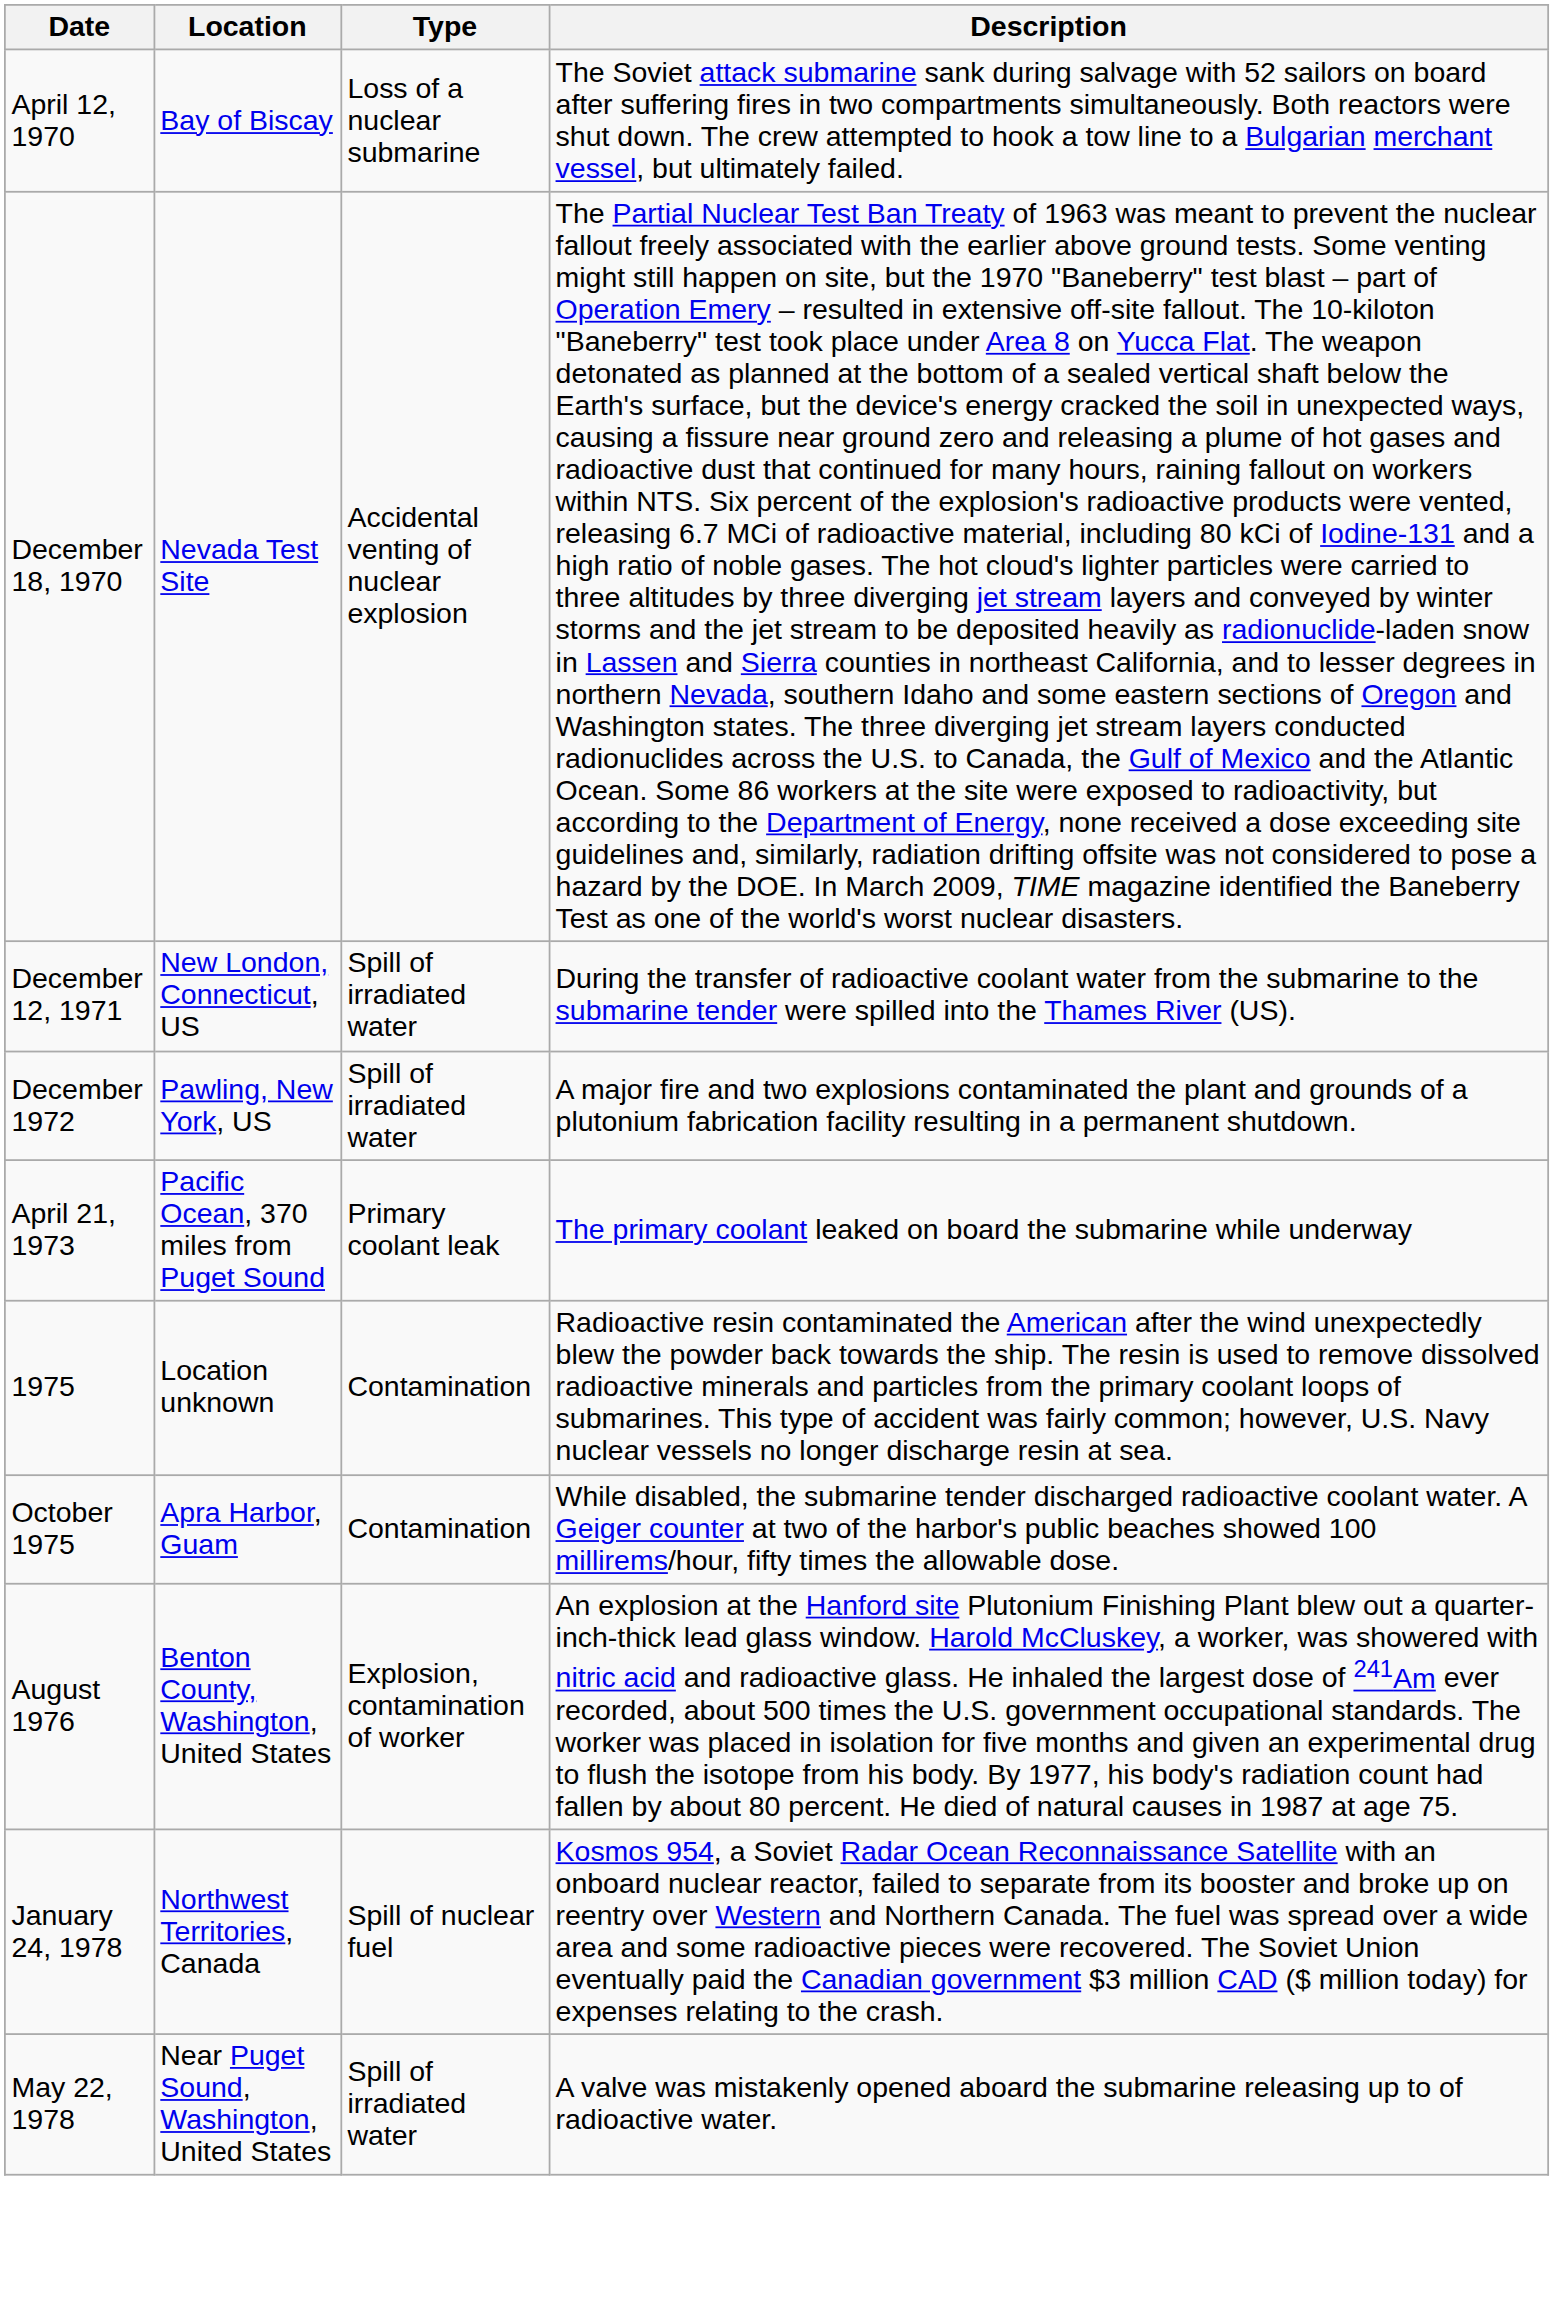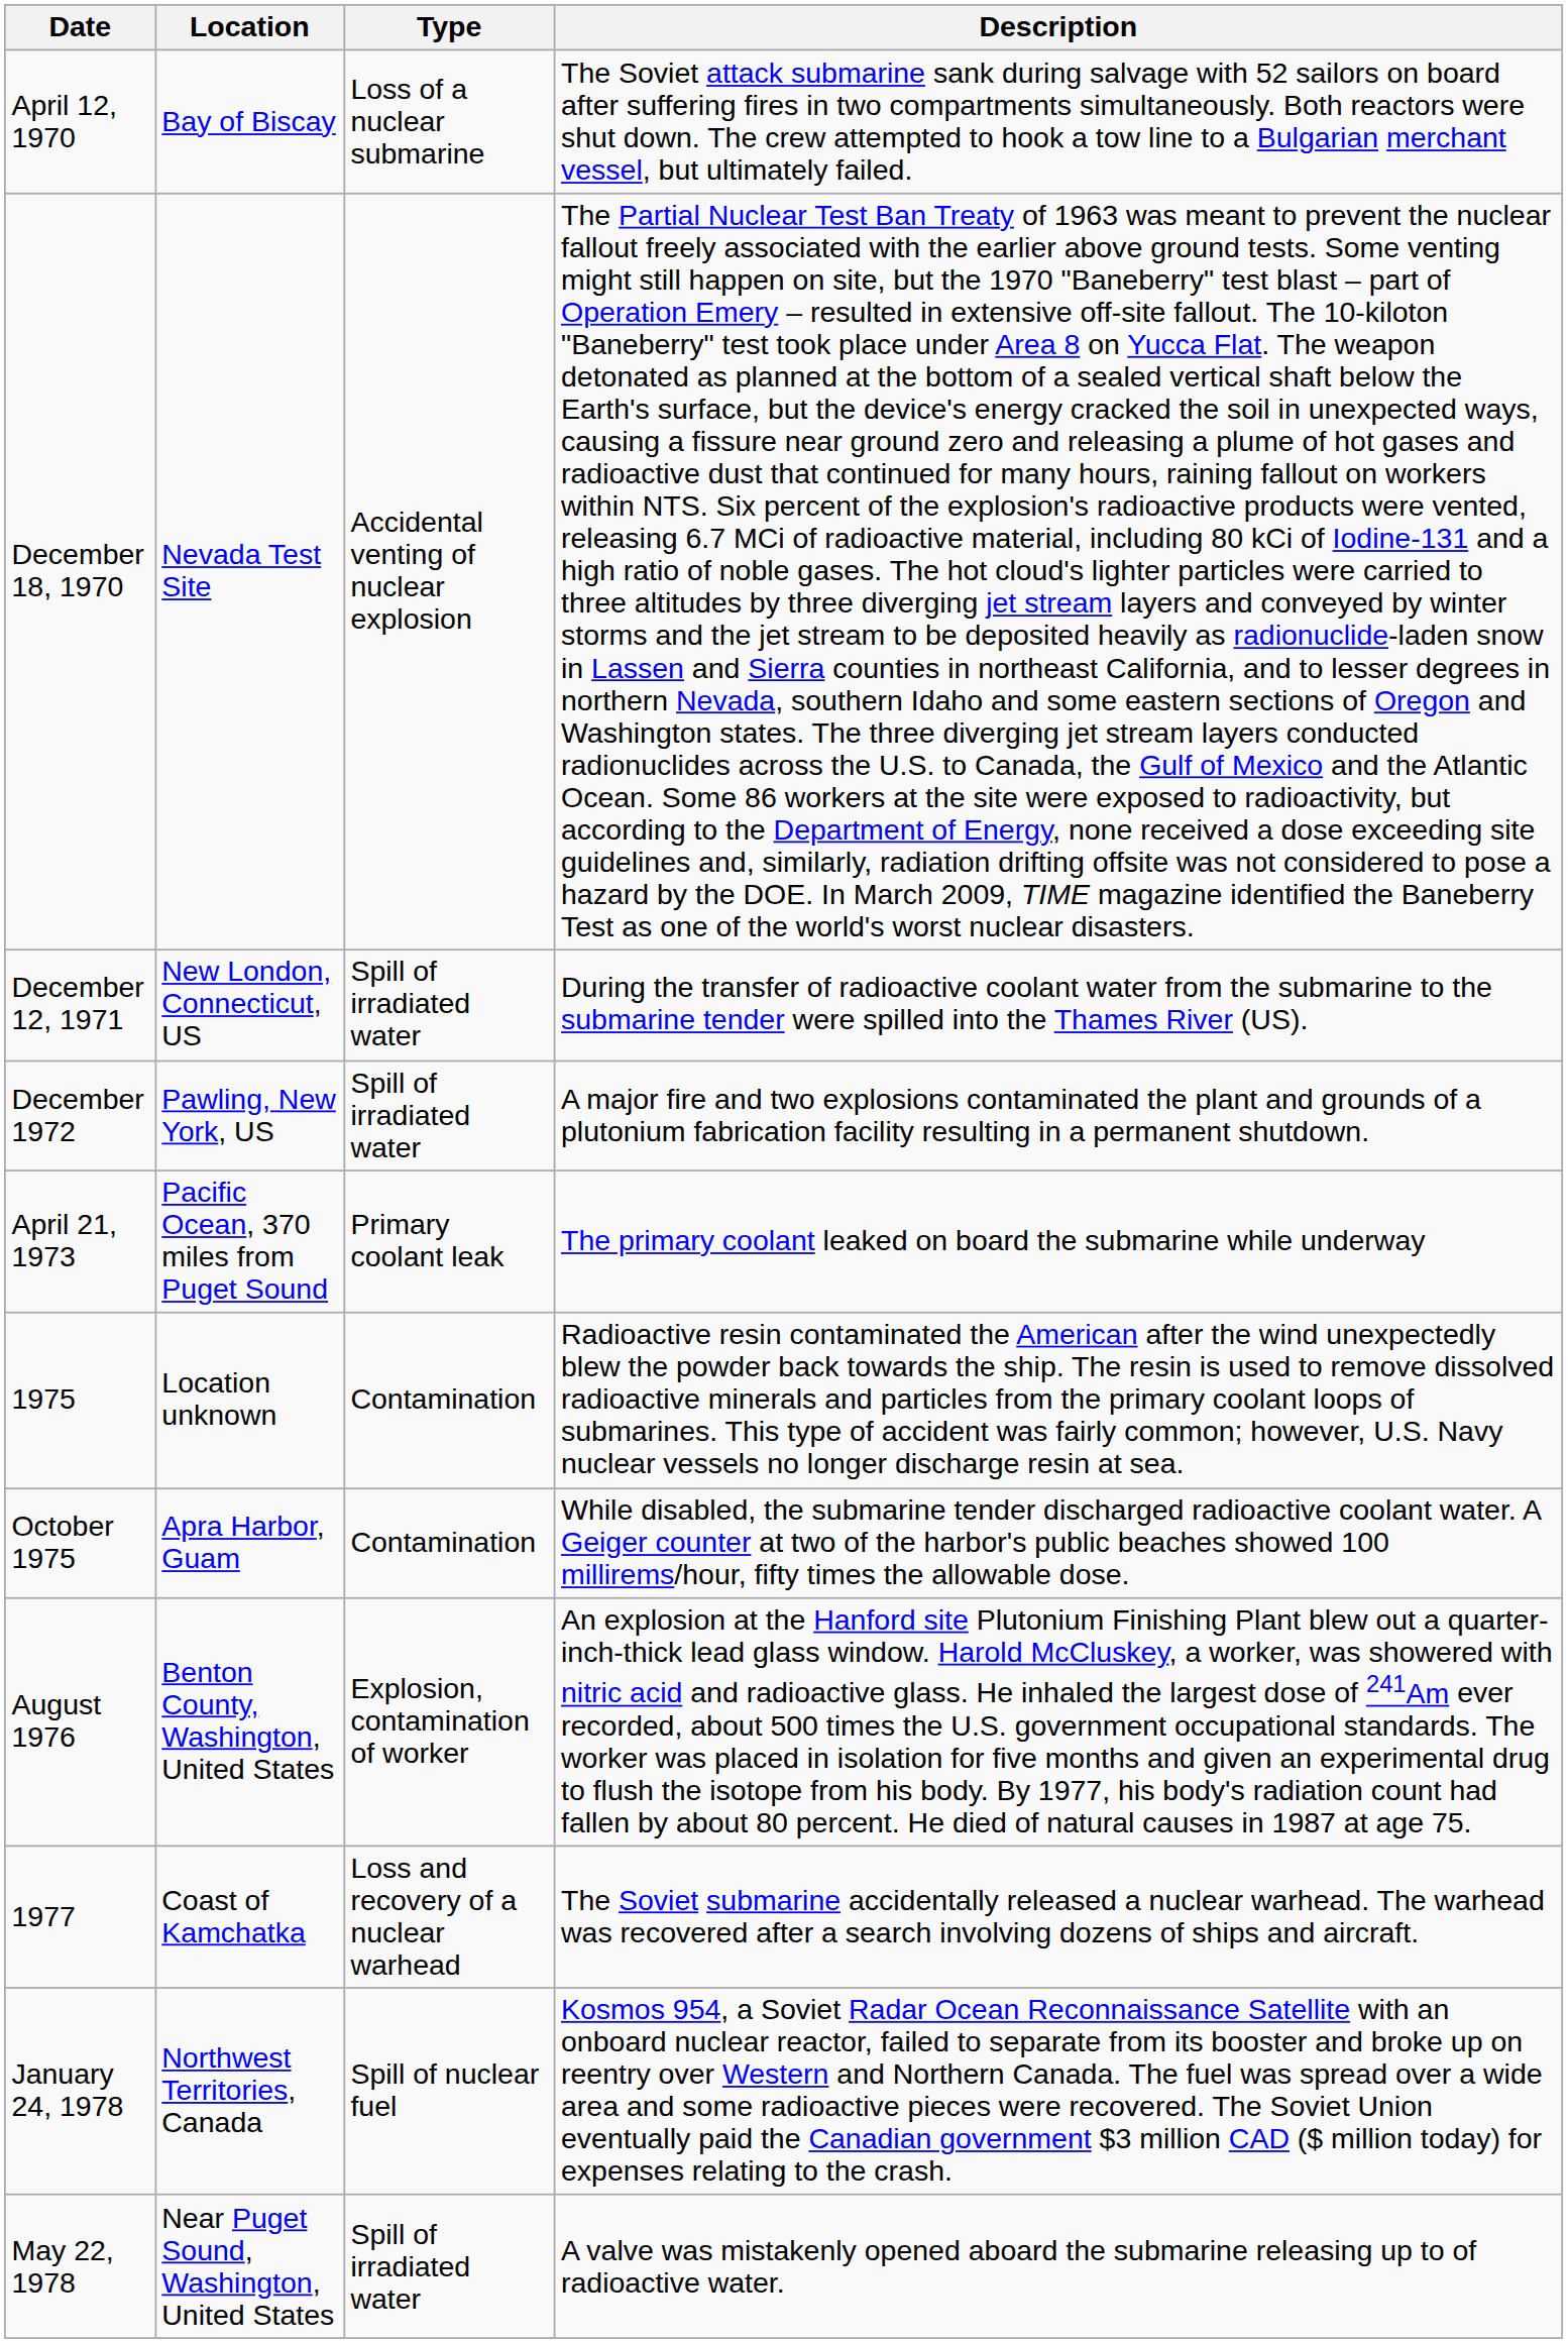+ row: 1977 | Coast of Kamchatka | Loss and recovery of a nuclear warhead | The Soviet submarine accidentally released a nuclear warhead. The warhead was recovered after a search involving dozens of ships and aircraft.
